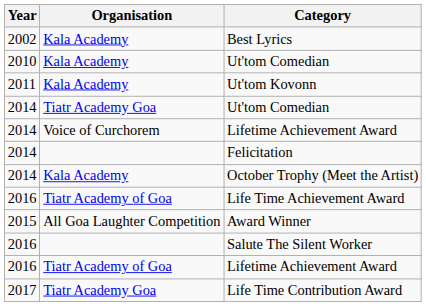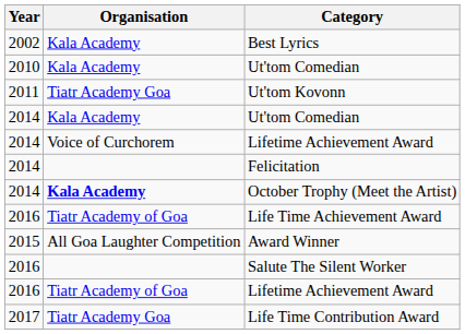Ut'tom Kovonn | Organisation: Kala Academy -> Tiatr Academy Goa
2014 / Ut'tom Comedian | Organisation: Tiatr Academy Goa -> Kala Academy
October Trophy (Meet the Artist) | Organisation: normal -> bold
